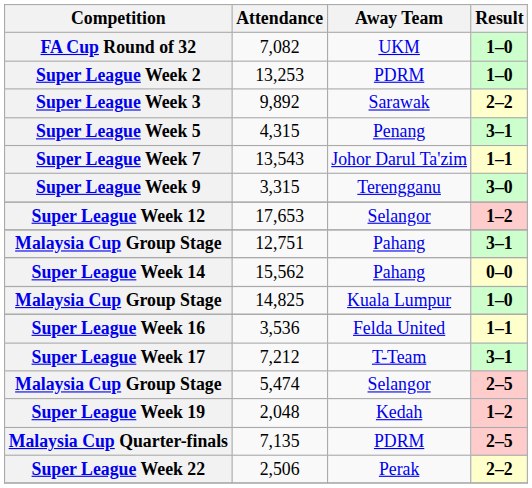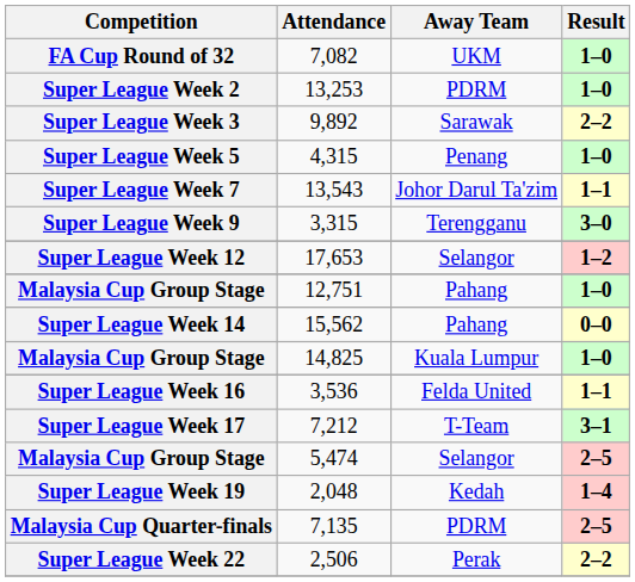4,315 | Result: 3–1 -> 1–0
12,751 | Result: 3–1 -> 1–0
2,048 | Result: 1–2 -> 1–4
